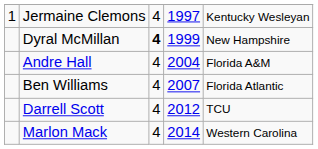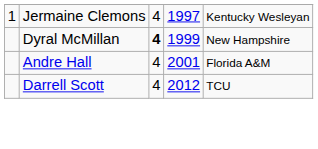Andre Hall | column 4: 2004 -> 2001
- row: Ben Williams | 4 | 2007 | Florida Atlantic
- row: Marlon Mack | 4 | 2014 | Western Carolina
